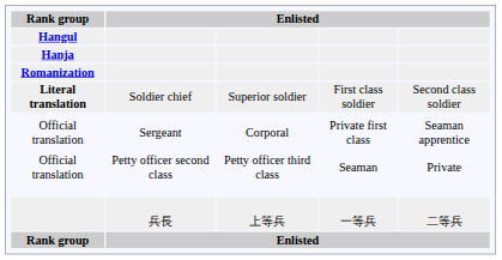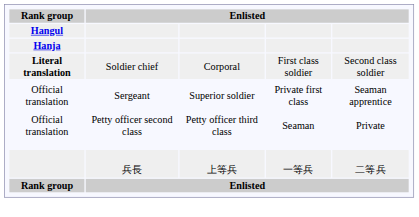- row: Romanization
Literal translation | column 3: Superior soldier -> Corporal
Official translation / Sergeant | column 3: Corporal -> Superior soldier
